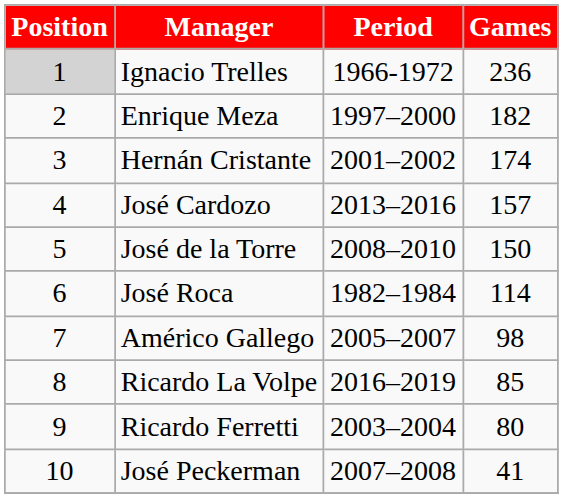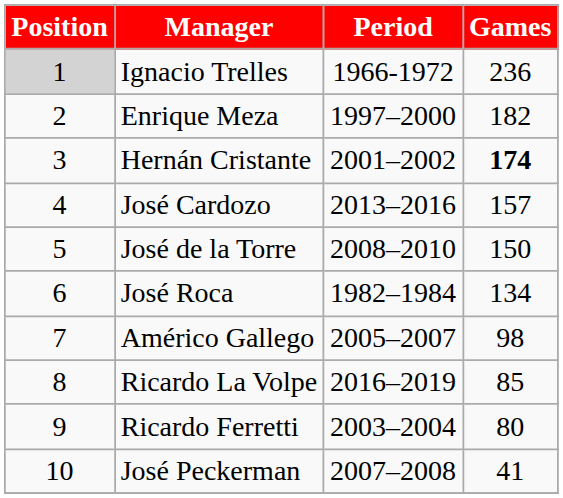Hernán Cristante | Games: normal -> bold
José Roca | Games: 114 -> 134
